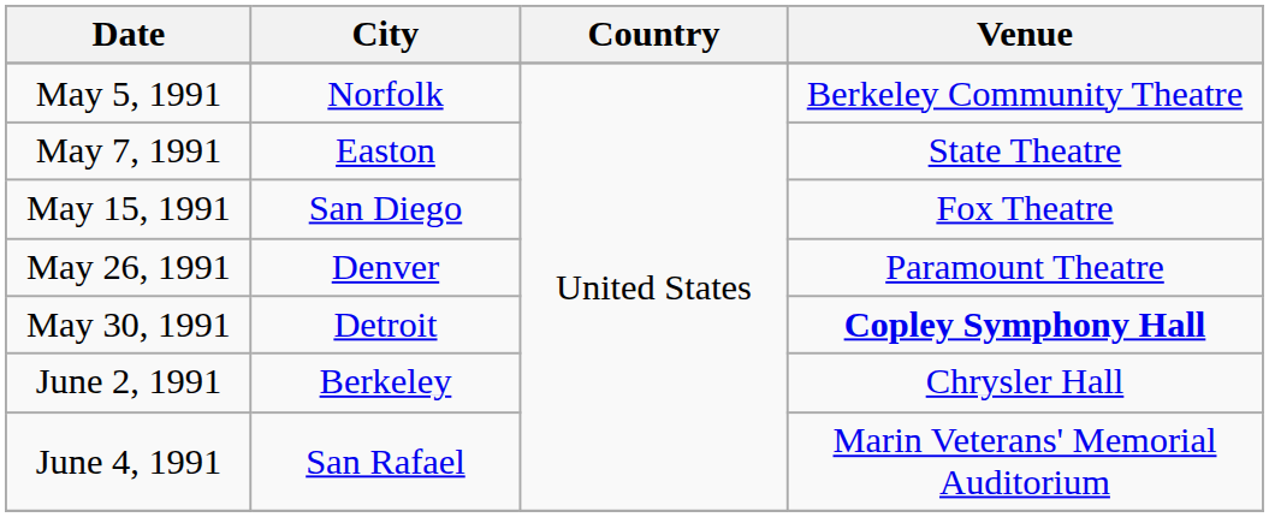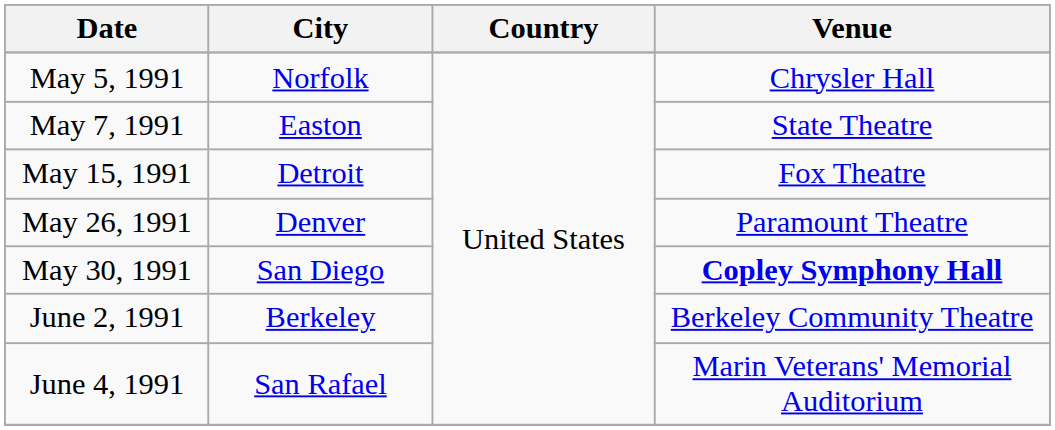May 5, 1991 | Venue: Berkeley Community Theatre -> Chrysler Hall
May 15, 1991 | City: San Diego -> Detroit
May 30, 1991 | City: Detroit -> San Diego
June 2, 1991 | Venue: Chrysler Hall -> Berkeley Community Theatre
